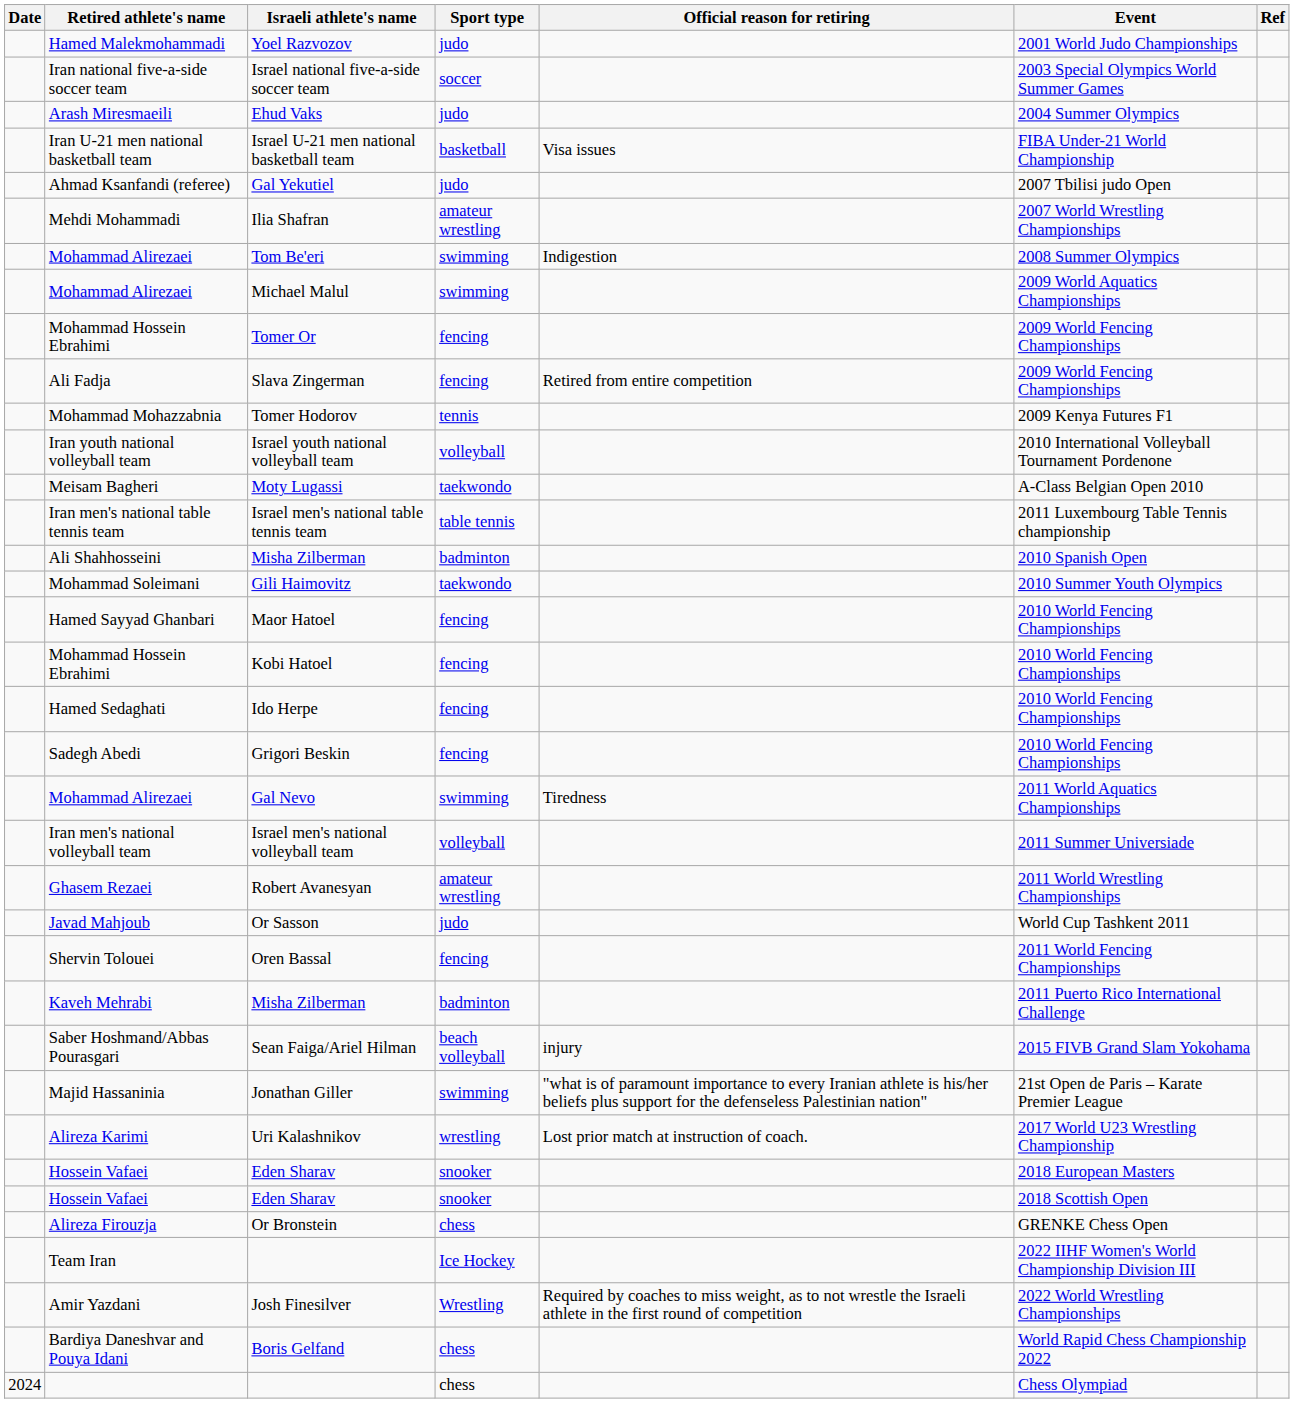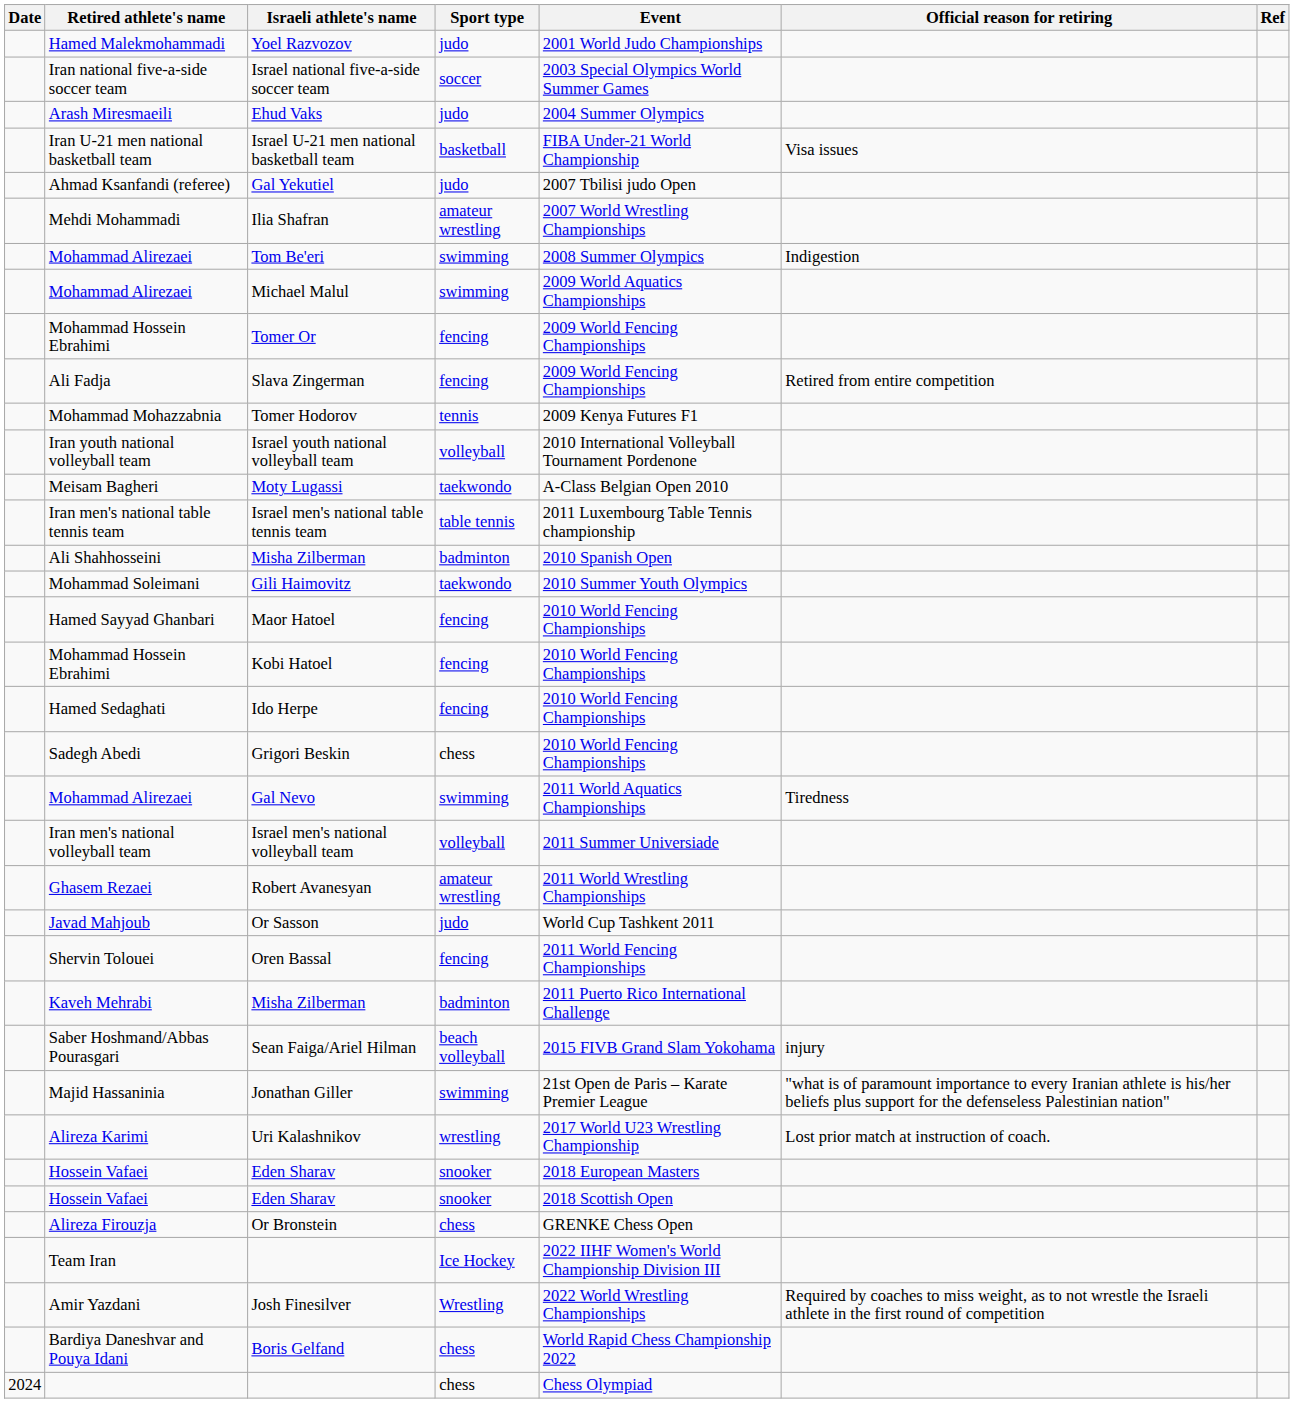columns swapped: Event <-> Official reason for retiring
Grigori Beskin | Sport type: fencing -> chess
